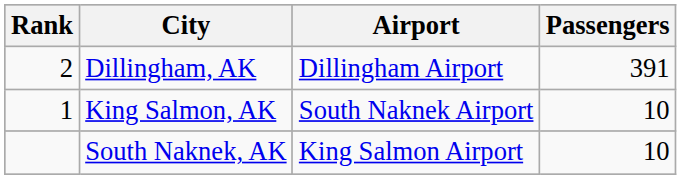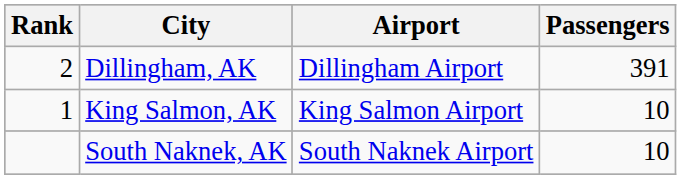King Salmon, AK | Airport: South Naknek Airport -> King Salmon Airport
South Naknek, AK | Airport: King Salmon Airport -> South Naknek Airport
